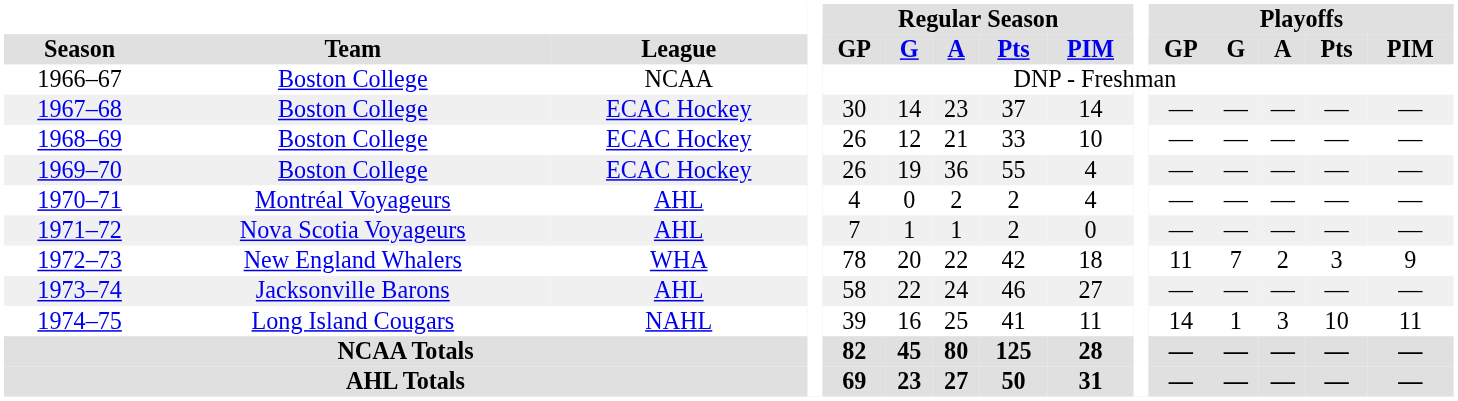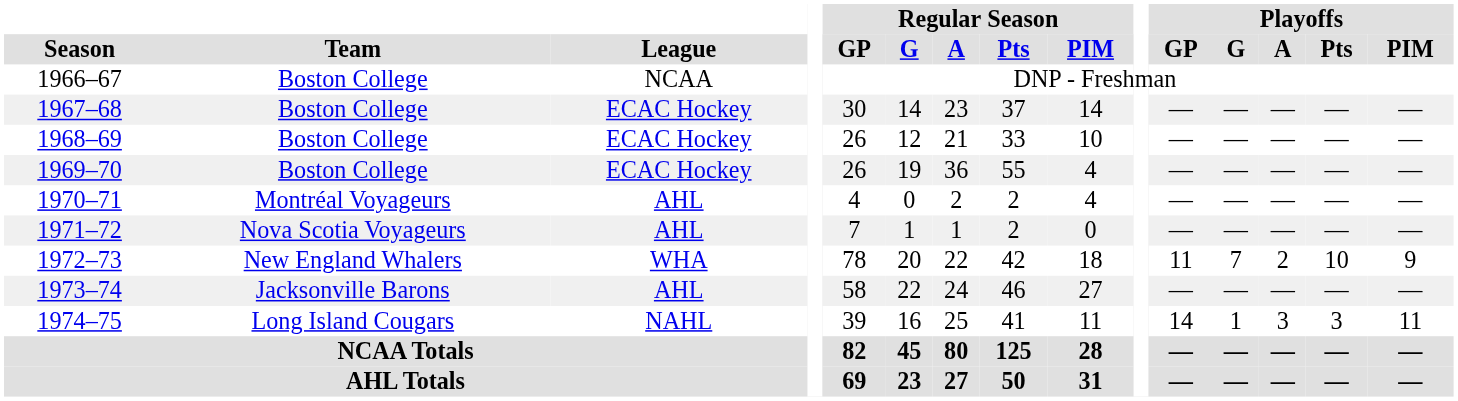1972–73 | Playoffs / Pts: 3 -> 10
1974–75 | Playoffs / Pts: 10 -> 3
